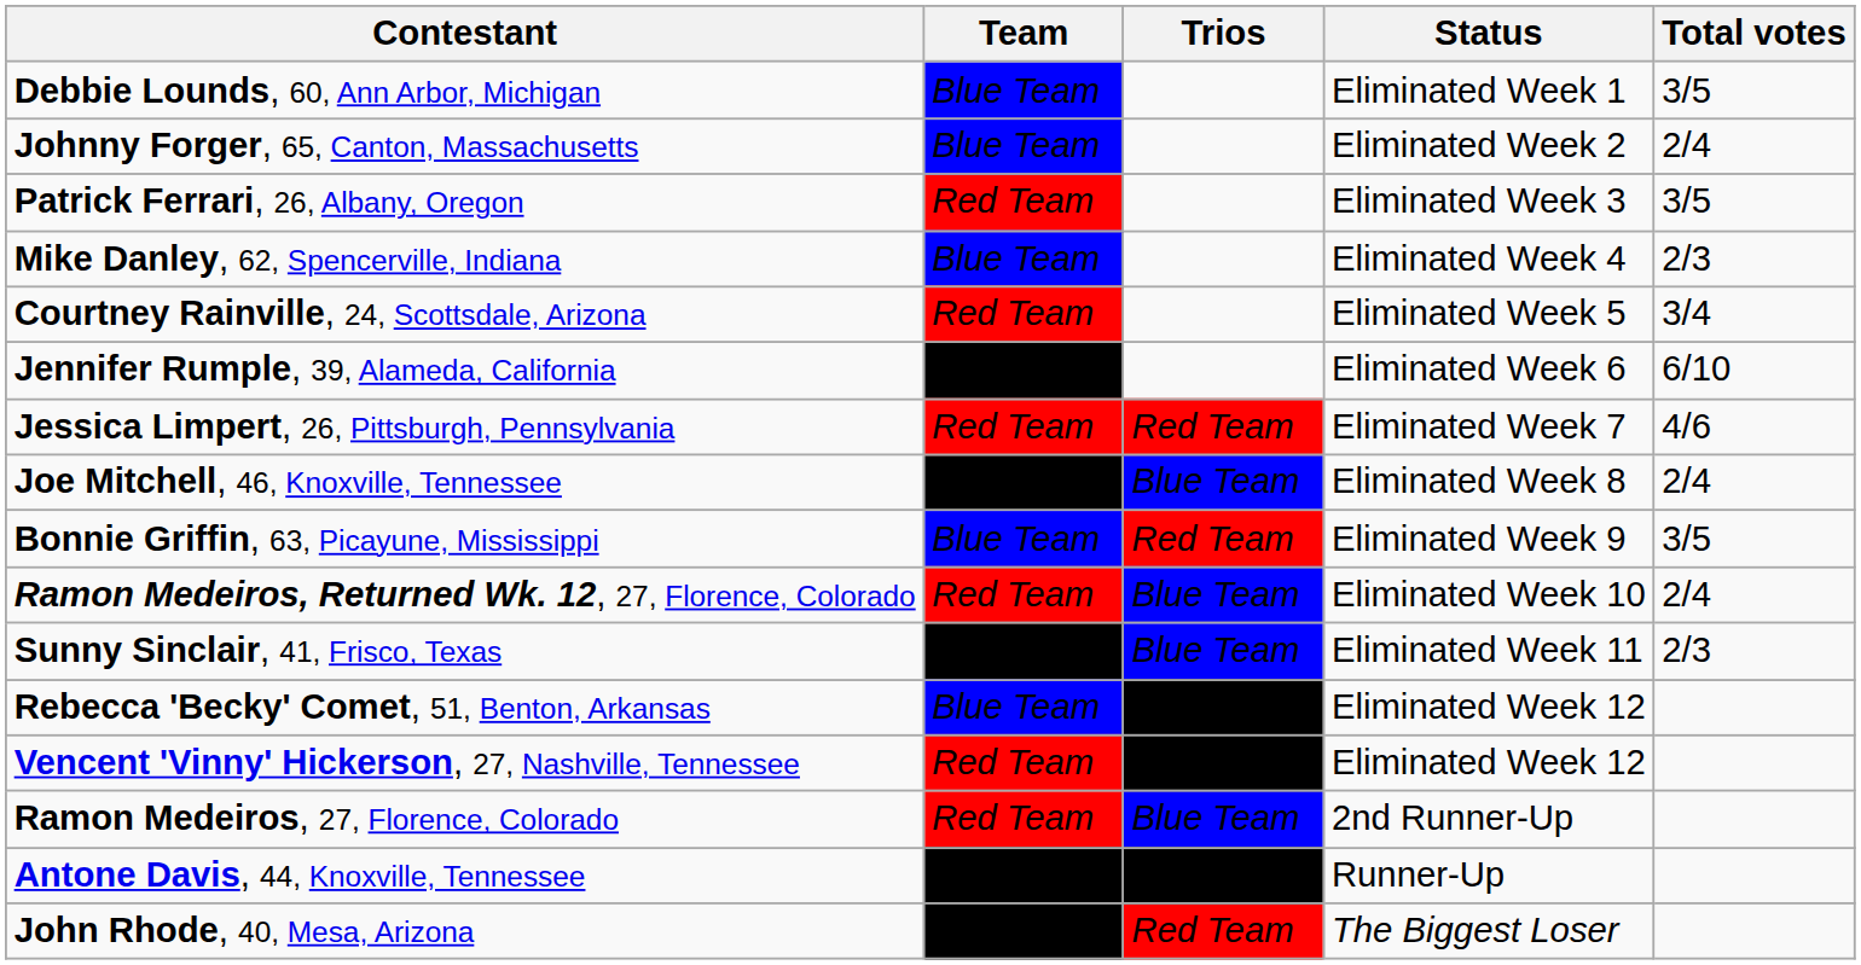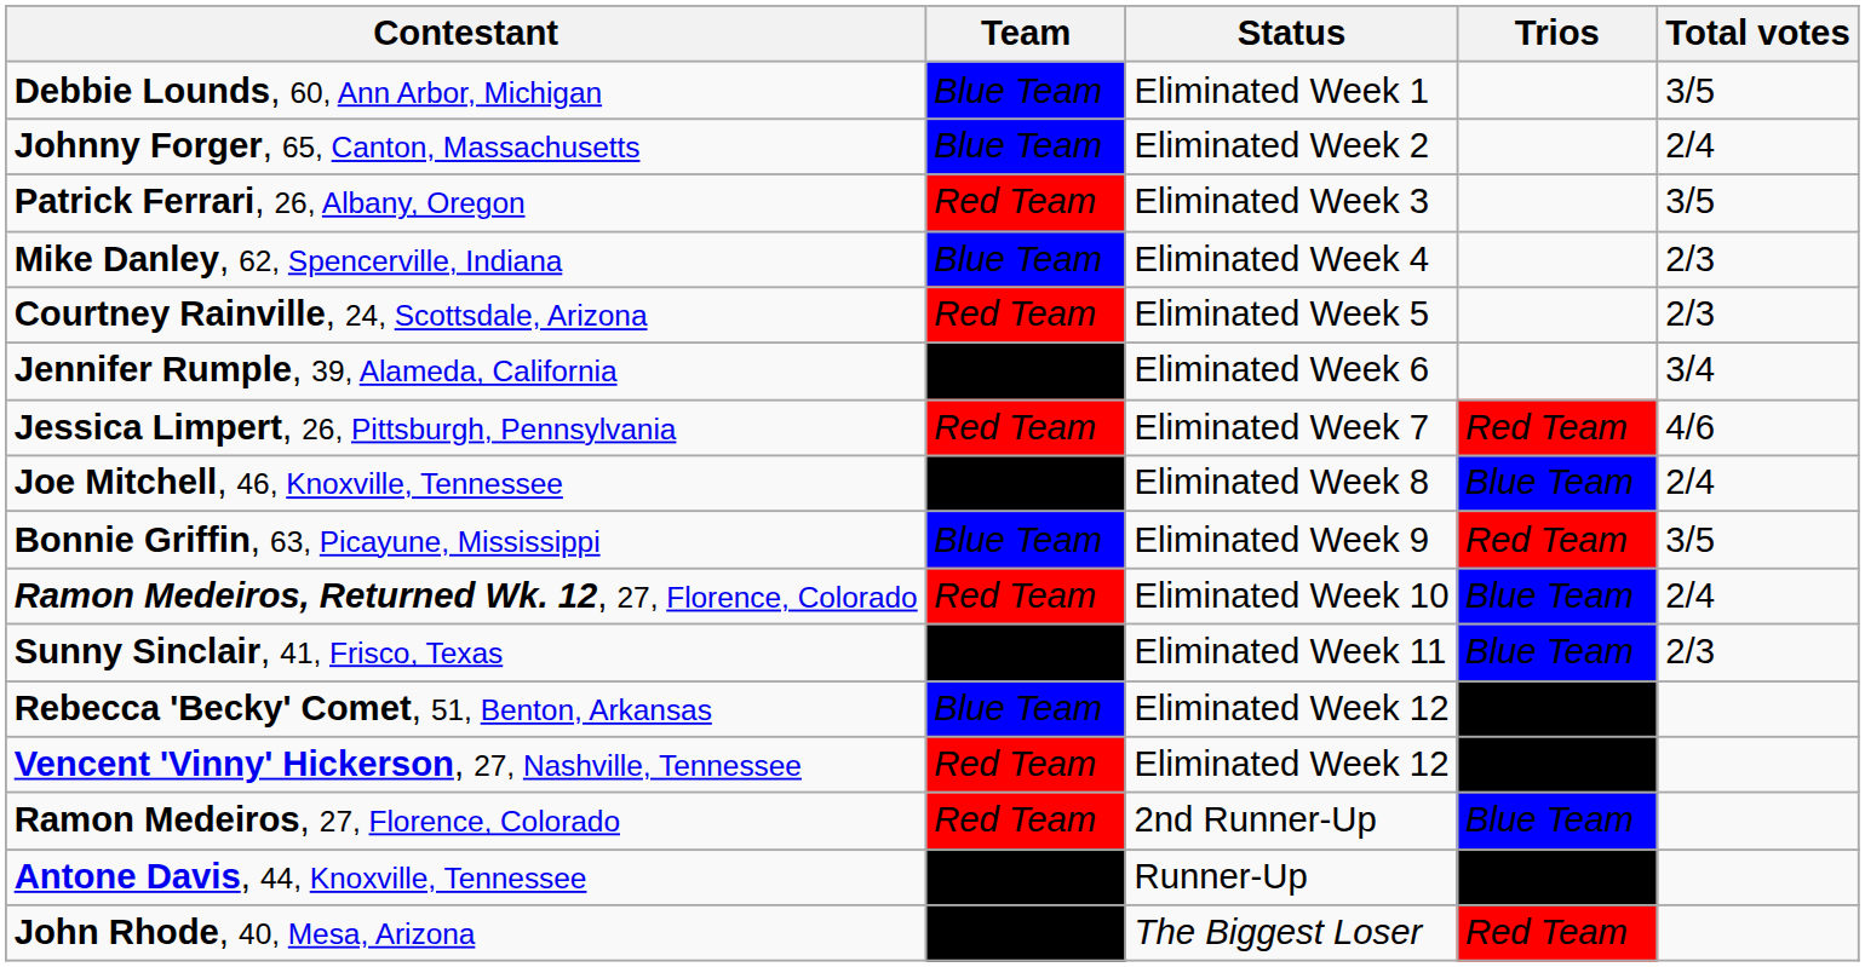columns swapped: Trios <-> Status
Courtney Rainville, 24, Scottsdale, Arizona | Total votes: 3/4 -> 2/3
Jennifer Rumple, 39, Alameda, California | Total votes: 6/10 -> 3/4
